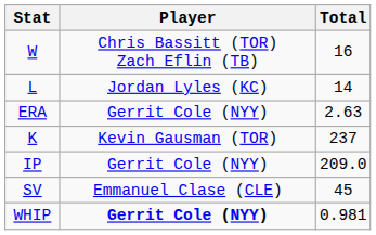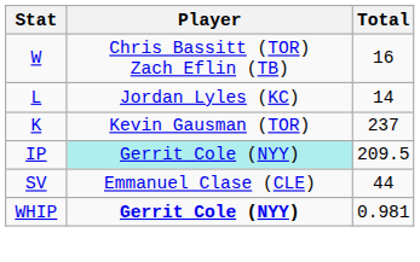- row: ERA | Gerrit Cole (NYY) | 2.63
IP | Player: no background -> paleturquoise background
IP | Total: 209.0 -> 209.5
SV | Total: 45 -> 44
